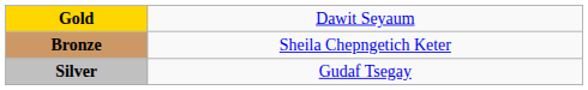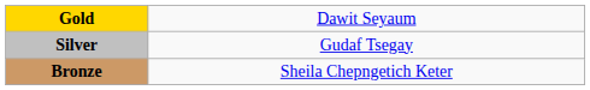rows swapped: Silver <-> Bronze
